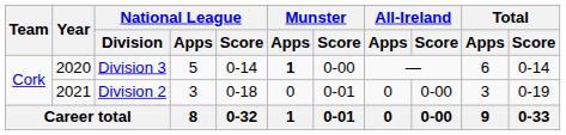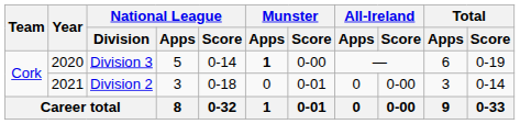Division 3 | Total / Score: 0-14 -> 0-19
Division 2 | Total / Score: 0-19 -> 0-14
